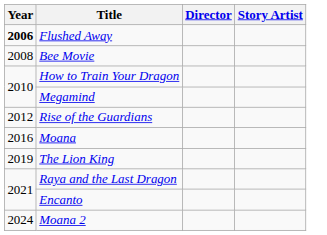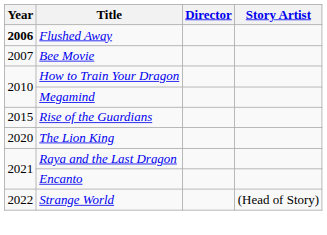Bee Movie | Year: 2008 -> 2007
Rise of the Guardians | Year: 2012 -> 2015
- row: 2016 | Moana
The Lion King | Year: 2019 -> 2020
+ row: 2022 | Strange World | (Head of Story)
- row: 2024 | Moana 2
